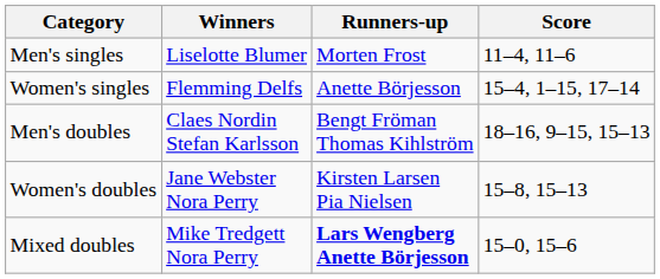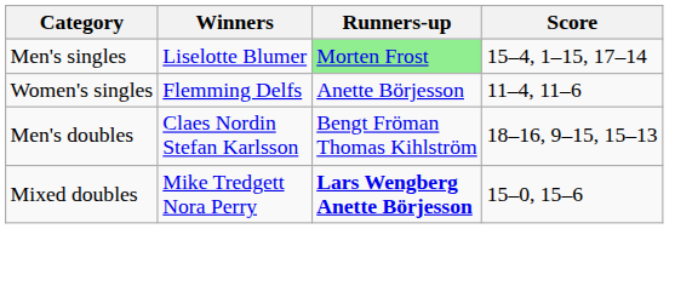Men's singles | Runners-up: no background -> lightgreen background
Men's singles | Score: 11–4, 11–6 -> 15–4, 1–15, 17–14
Women's singles | Score: 15–4, 1–15, 17–14 -> 11–4, 11–6
- row: Women's doubles | Jane Webster Nora Perry | Kirsten Larsen Pia Nielsen | 15–8, 15–13
